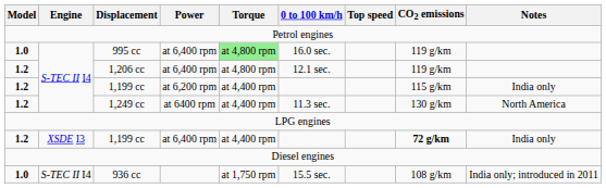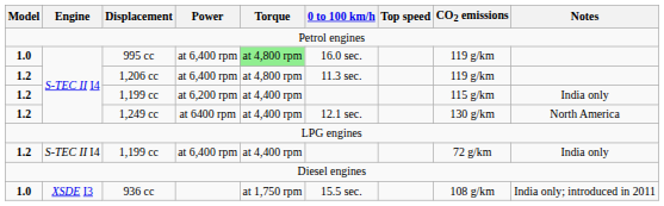1,206 cc | 0 to 100 km/h: 12.1 sec. -> 11.3 sec.
1,249 cc | 0 to 100 km/h: 11.3 sec. -> 12.1 sec.
1,199 cc / at 6,400 rpm | Engine: XSDE I3 -> S-TEC II I4
1,199 cc / at 6,400 rpm | CO2 emissions: bold -> normal
936 cc | Engine: S-TEC II I4 -> XSDE I3
